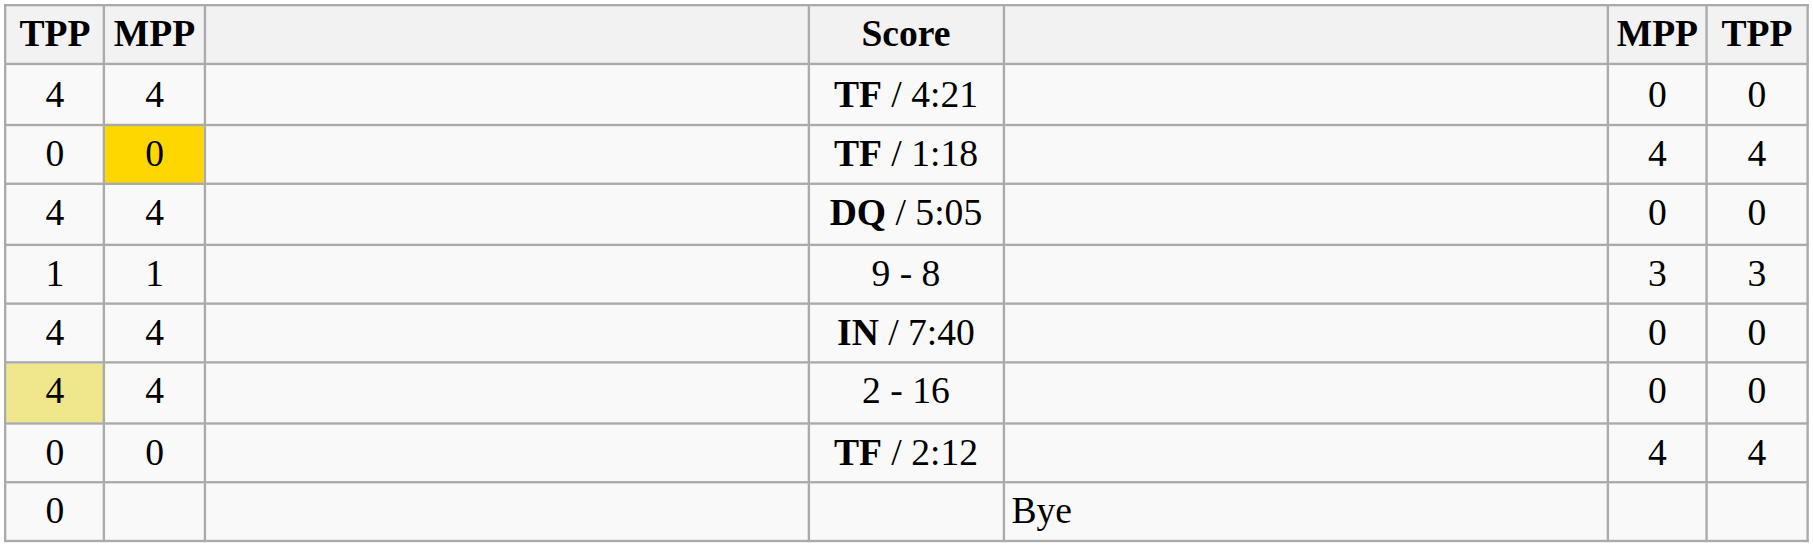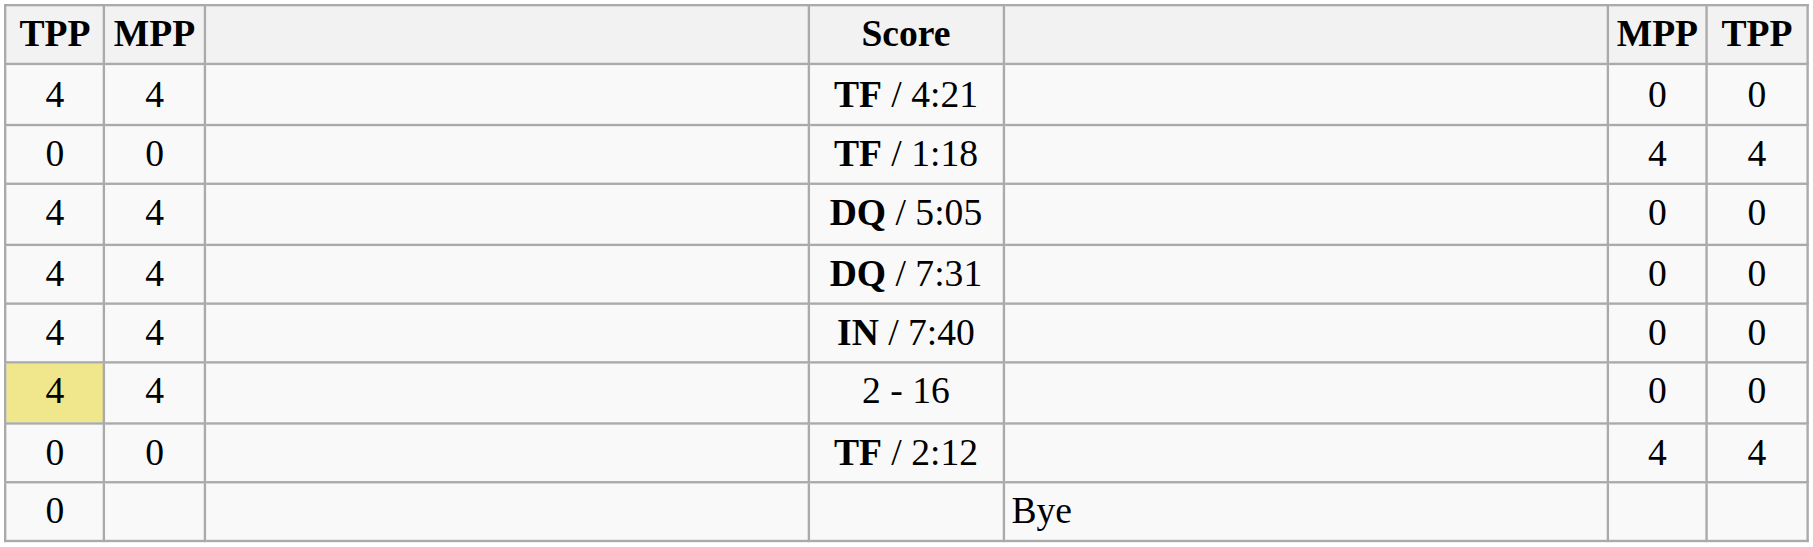TF / 1:18 | column 2: gold background -> no background
- row: 1 | 1 | 9 - 8 | 3 | 3
+ row: 4 | 4 | DQ / 7:31 | 0 | 0
